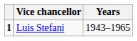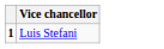- column: Years | 1943–1965
